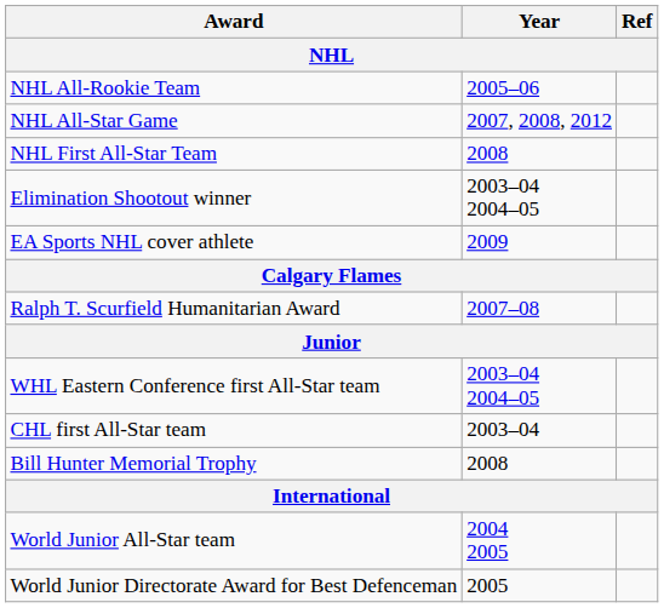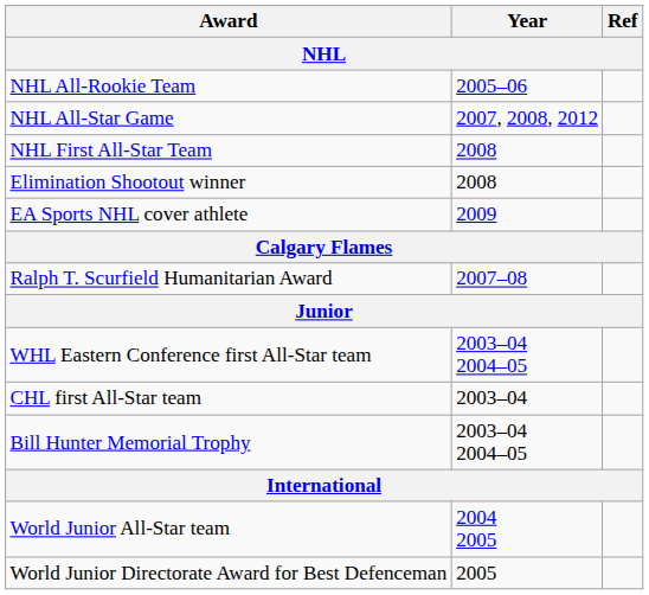Elimination Shootout winner | Year: 2003–04 2004–05 -> 2008
Bill Hunter Memorial Trophy | Year: 2008 -> 2003–04 2004–05
